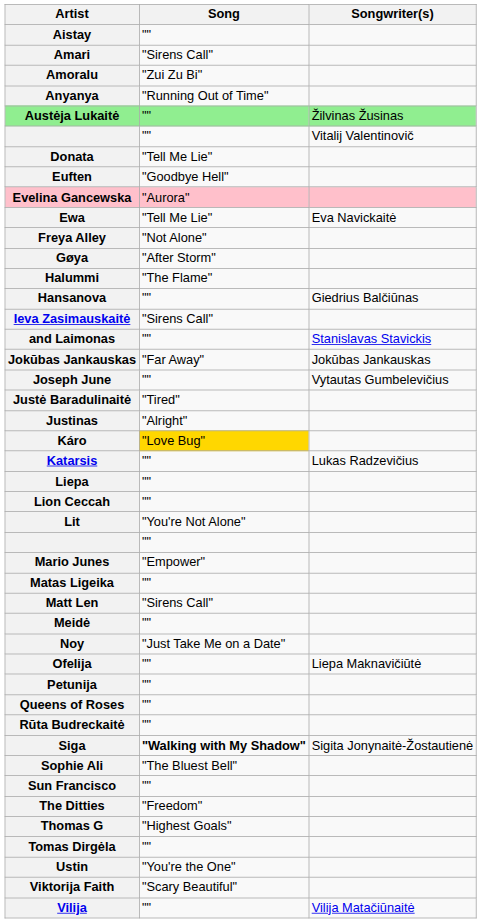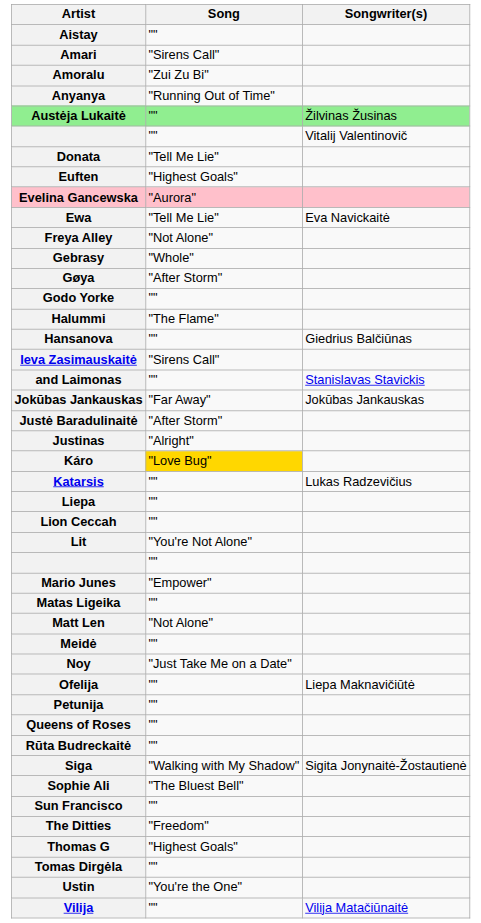Euften | Song: "Goodbye Hell" -> "Highest Goals"
+ row: Gebrasy | "Whole"
+ row: Godo Yorke | ""
- row: Joseph June | "" | Vytautas Gumbelevičius
Justė Baradulinaitė | Song: "Tired" -> "After Storm"
Matt Len | Song: "Sirens Call" -> "Not Alone"
Siga | Song: bold -> normal
- row: Viktorija Faith | "Scary Beautiful"
